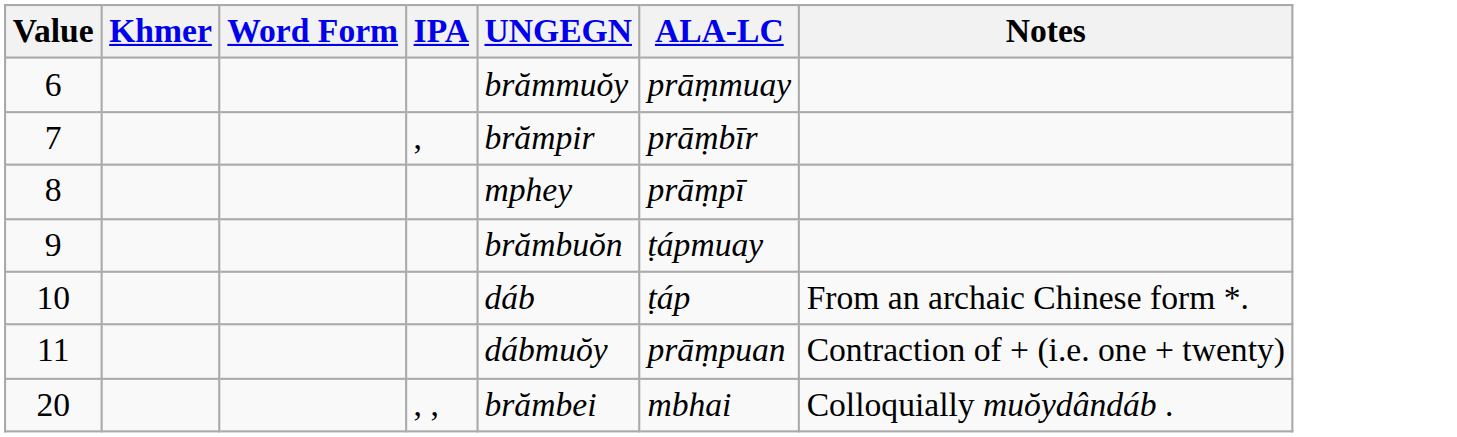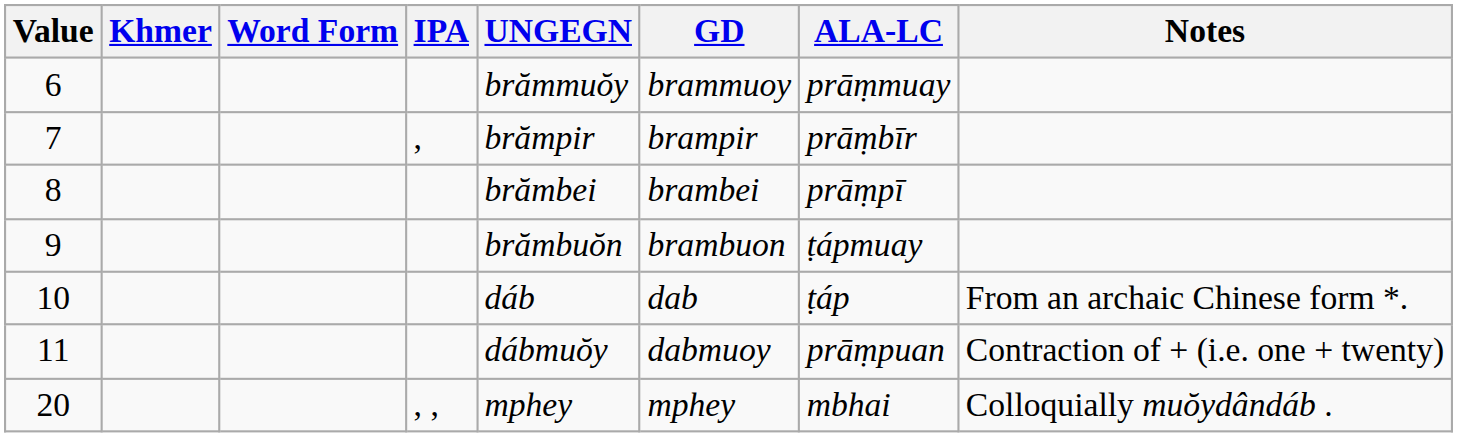+ column: GD | brammuoy | brampir | brambei | brambuon | dab | dabmuoy | mphey
8 | UNGEGN: mphey -> brămbei
20 | UNGEGN: brămbei -> mphey
